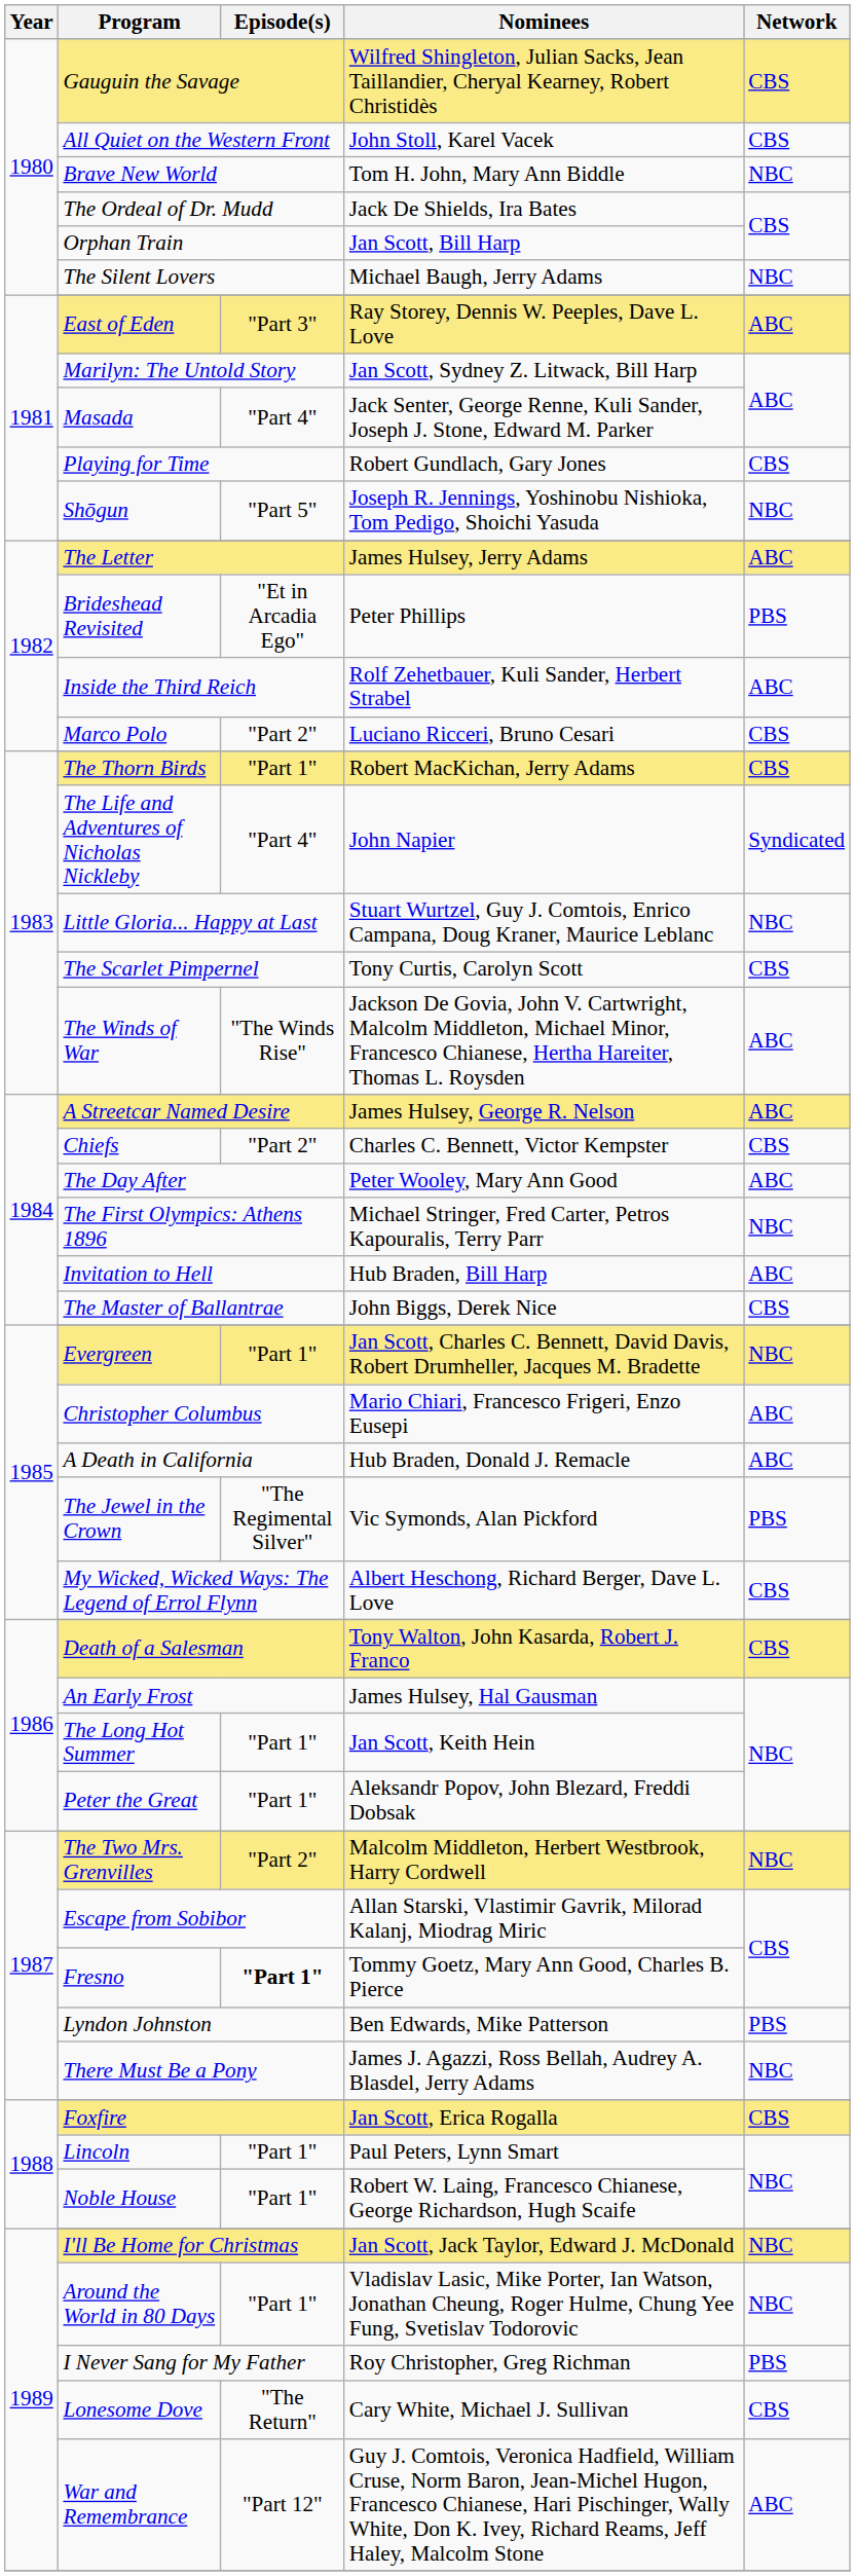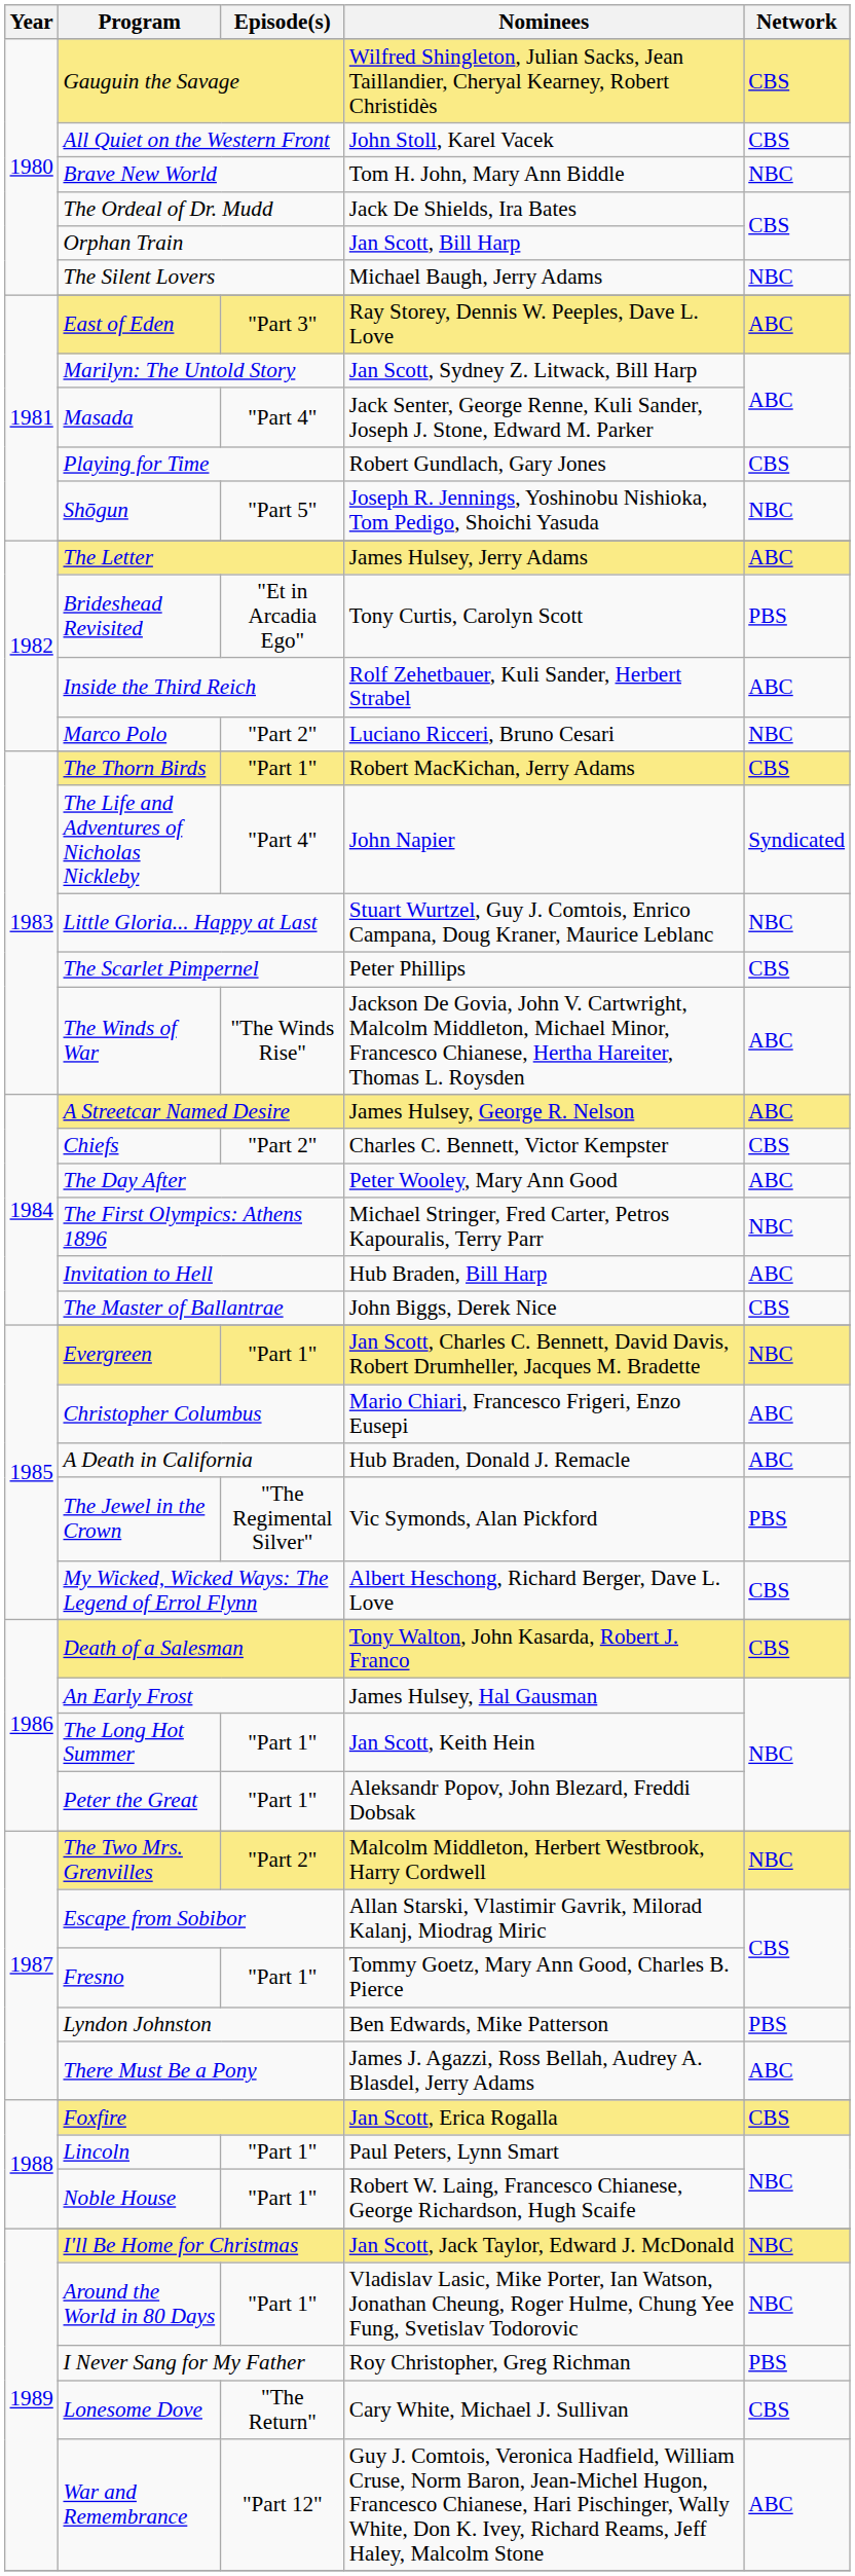Brideshead Revisited | Nominees: Peter Phillips -> Tony Curtis, Carolyn Scott
Marco Polo | Network: CBS -> NBC
The Scarlet Pimpernel | Nominees: Tony Curtis, Carolyn Scott -> Peter Phillips
Fresno | Episode(s): bold -> normal
There Must Be a Pony | Network: NBC -> ABC
